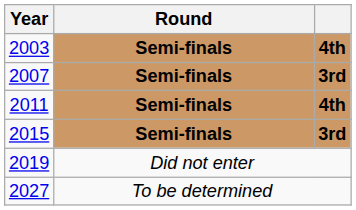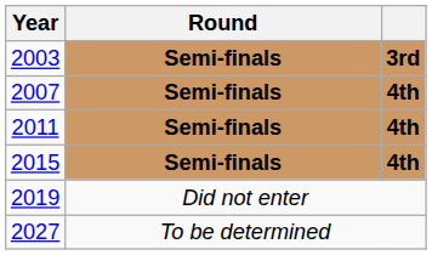2003 | column 3: 4th -> 3rd
2007 | column 3: 3rd -> 4th
2015 | column 3: 3rd -> 4th
